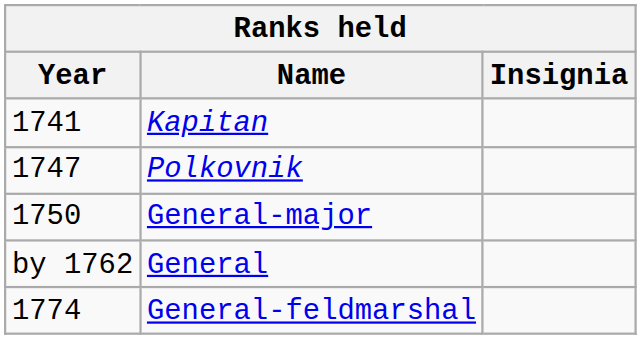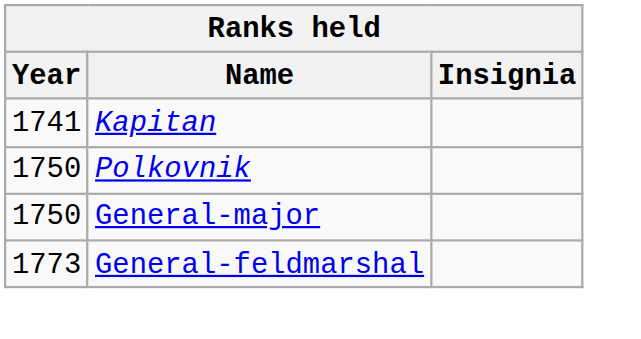Polkovnik | Year: 1747 -> 1750
- row: by 1762 | General
General-feldmarshal | Year: 1774 -> 1773
